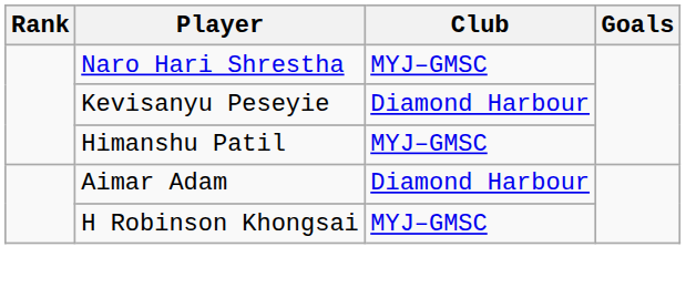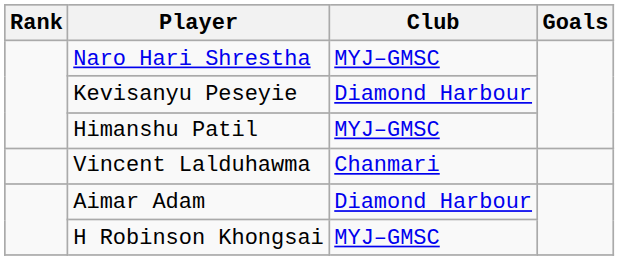+ row: Vincent Lalduhawma | Chanmari
